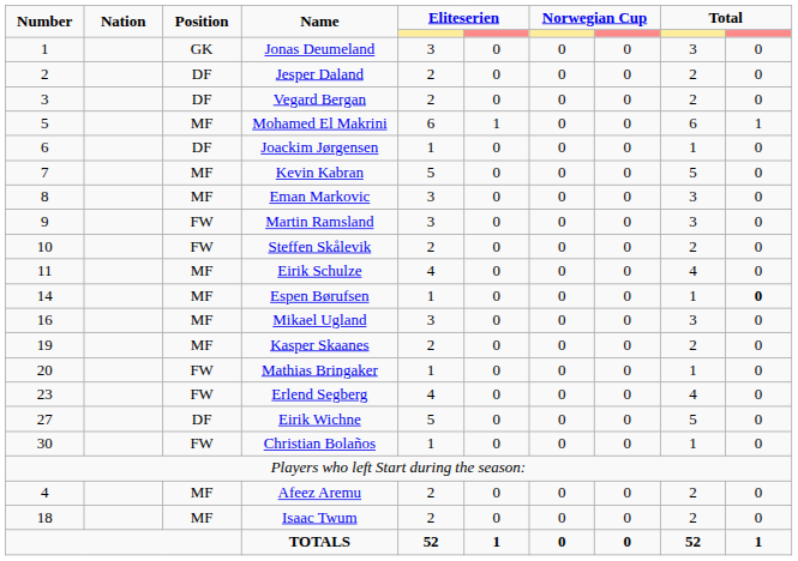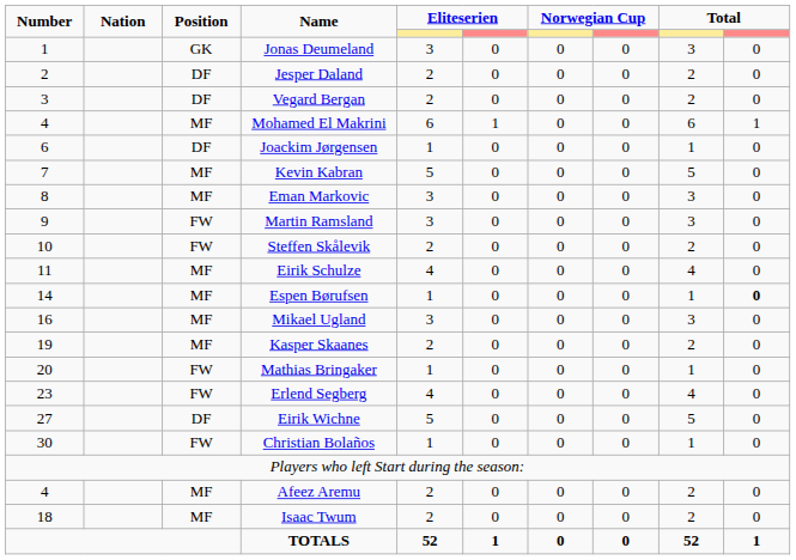Mohamed El Makrini | Number: 5 -> 4
